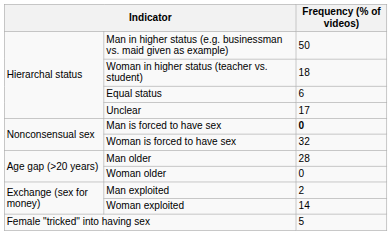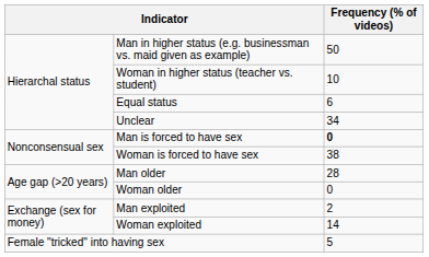Woman in higher status (teacher vs. student) | Frequency (% of videos): 18 -> 10
Unclear | Frequency (% of videos): 17 -> 34
Woman is forced to have sex | Frequency (% of videos): 32 -> 38
